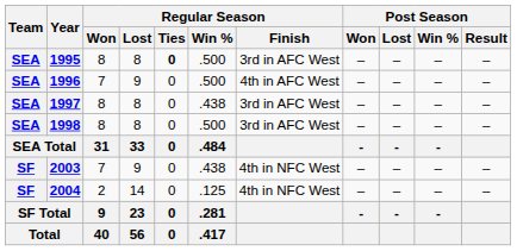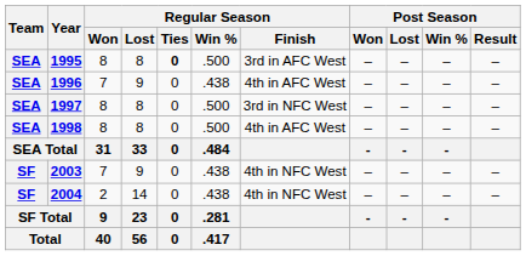1996 | Regular Season / Win %: .500 -> .438
1997 | Regular Season / Win %: .438 -> .500
1997 | Regular Season / Finish: 3rd in AFC West -> 3rd in NFC West
1998 | Regular Season / Finish: 3rd in AFC West -> 4th in AFC West
2004 | Regular Season / Win %: .125 -> .438
